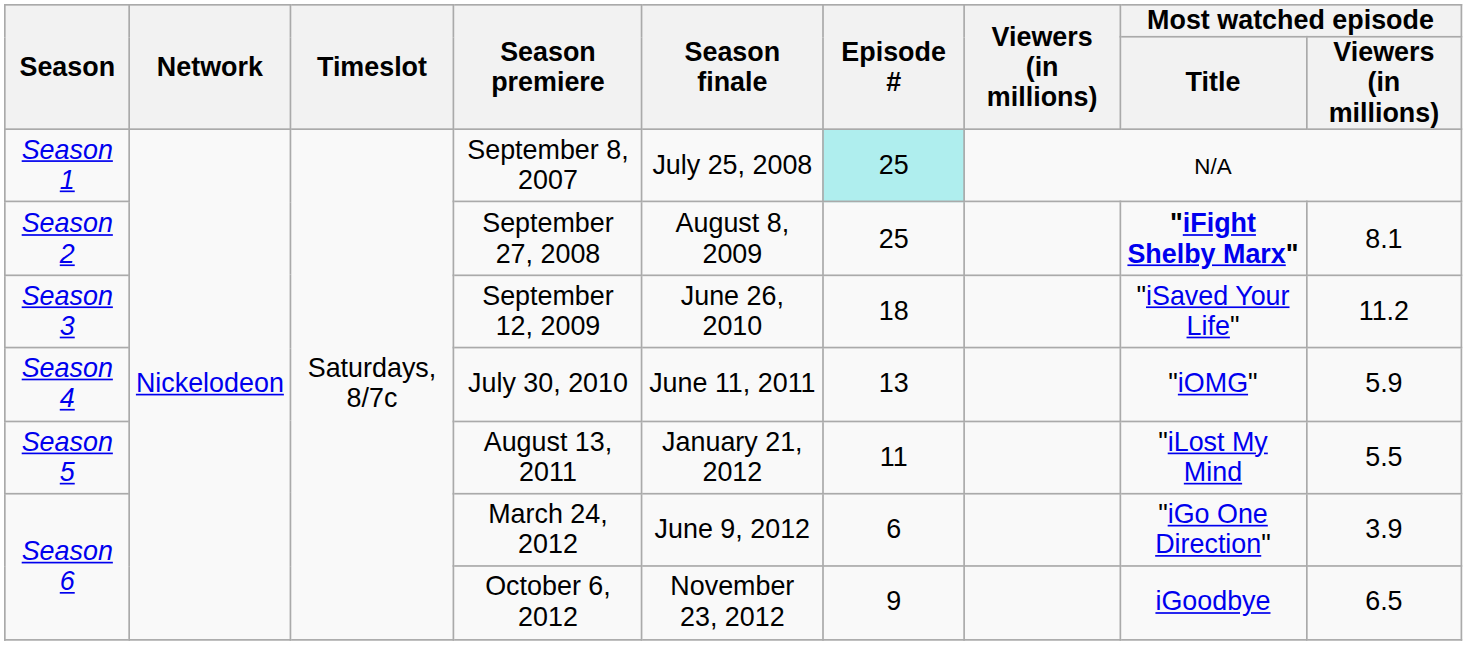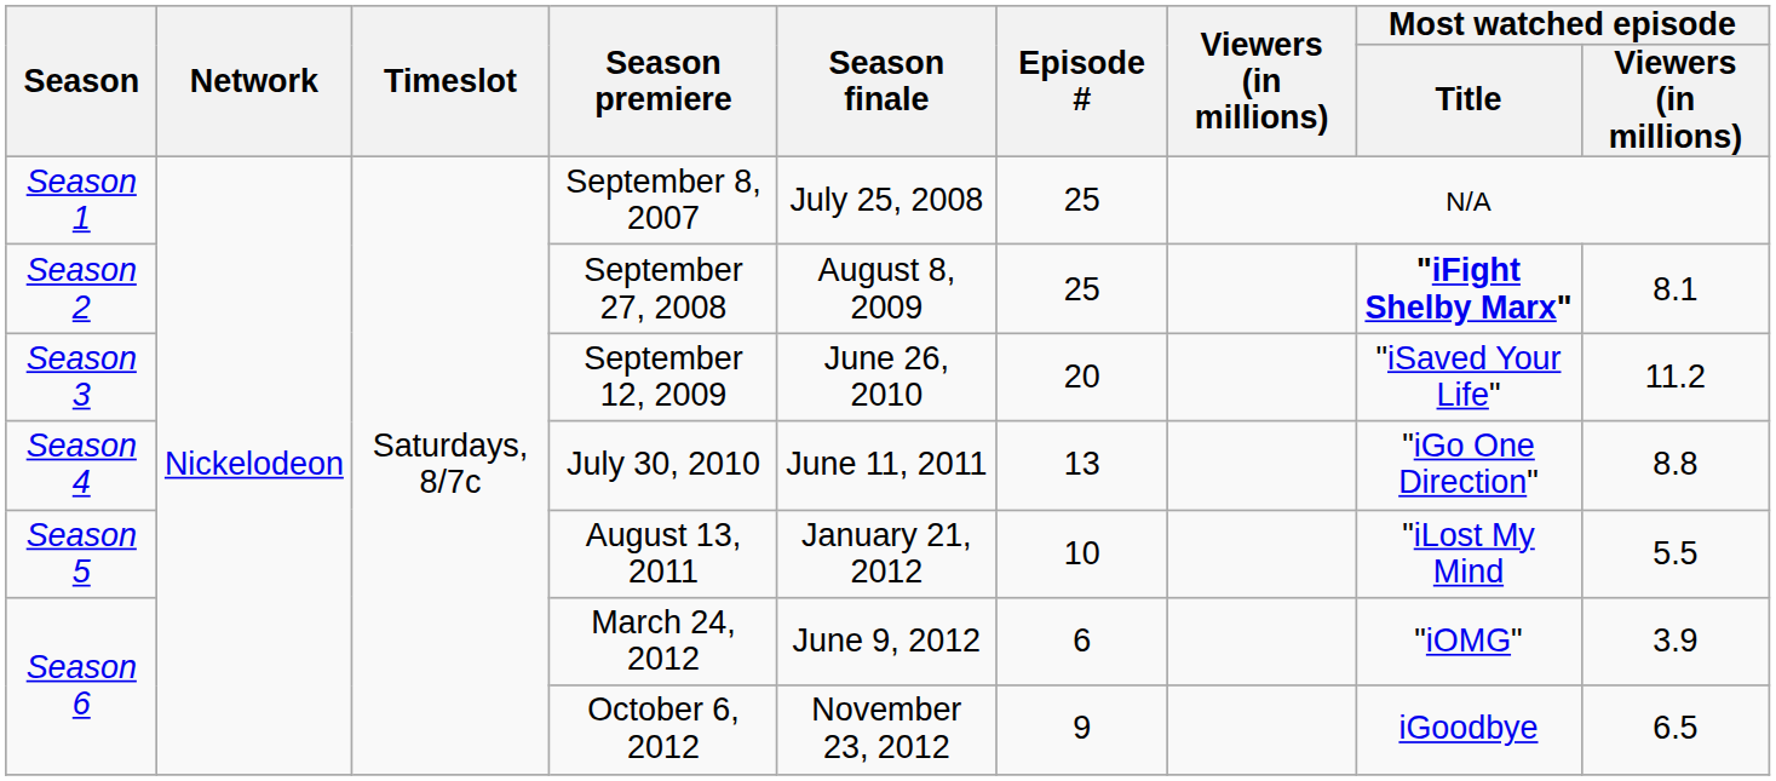September 8, 2007 | Episode #: paleturquoise background -> no background
September 12, 2009 | Episode #: 18 -> 20
July 30, 2010 | Most watched episode / Title: "iOMG" -> "iGo One Direction"
July 30, 2010 | Most watched episode / Viewers (in millions): 5.9 -> 8.8
August 13, 2011 | Episode #: 11 -> 10
March 24, 2012 | Most watched episode / Title: "iGo One Direction" -> "iOMG"
